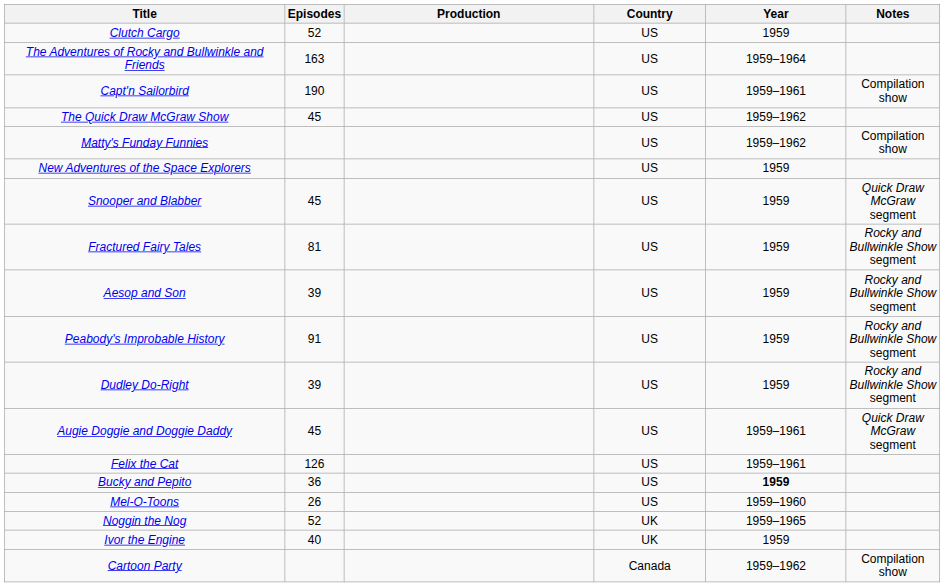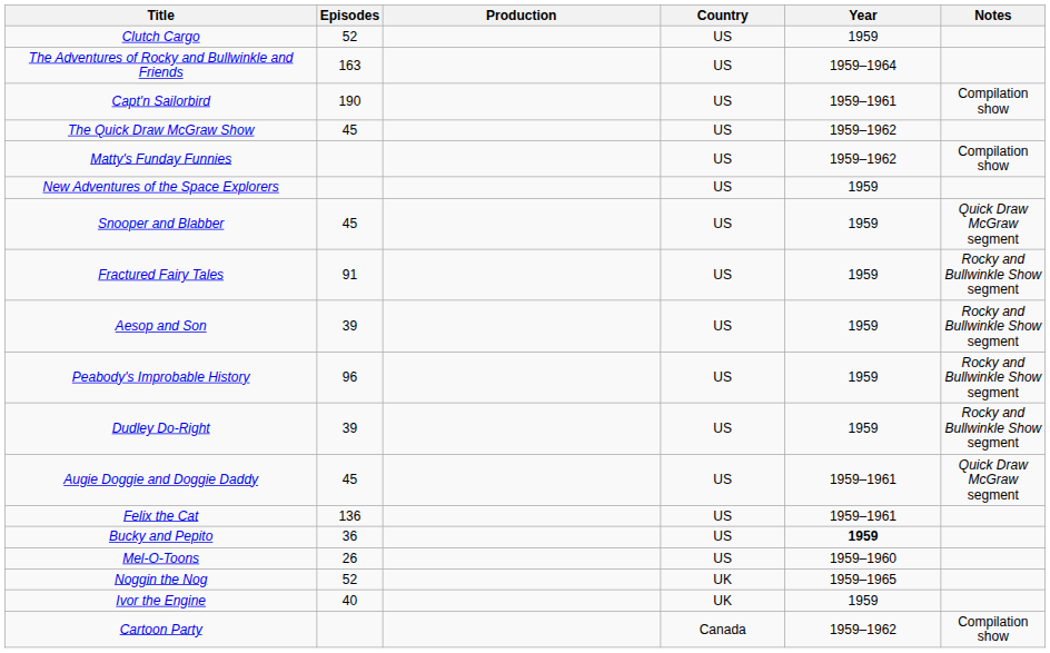Fractured Fairy Tales | Episodes: 81 -> 91
Peabody's Improbable History | Episodes: 91 -> 96
Felix the Cat | Episodes: 126 -> 136
